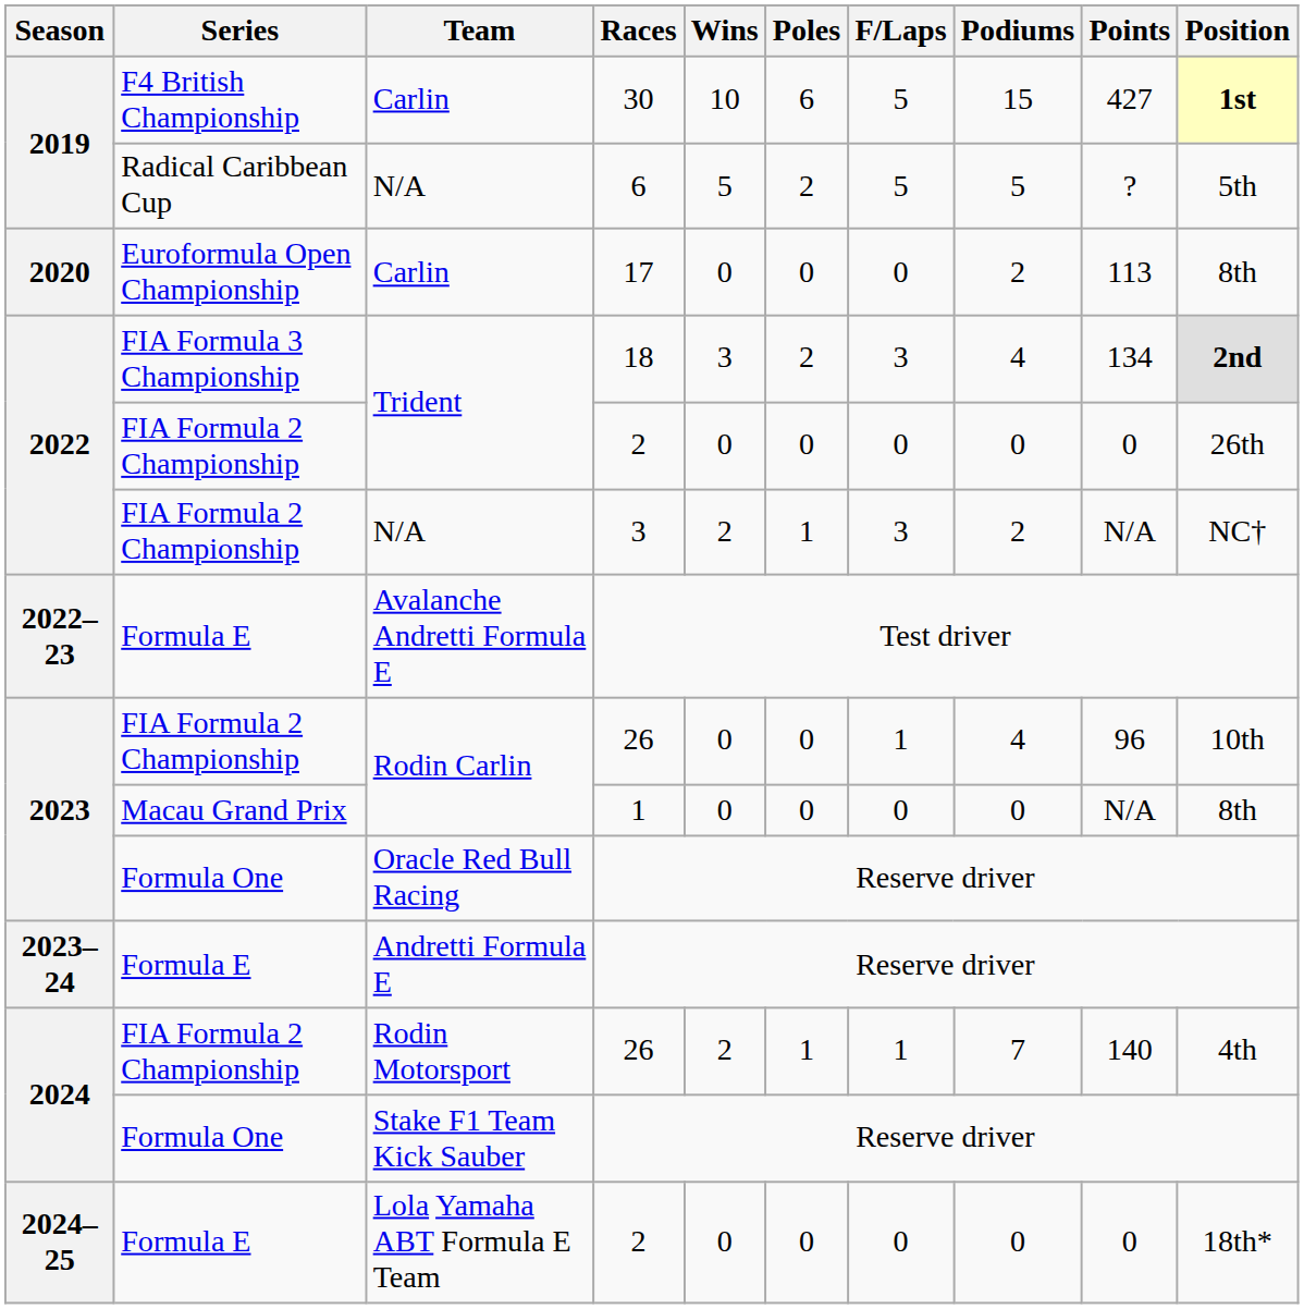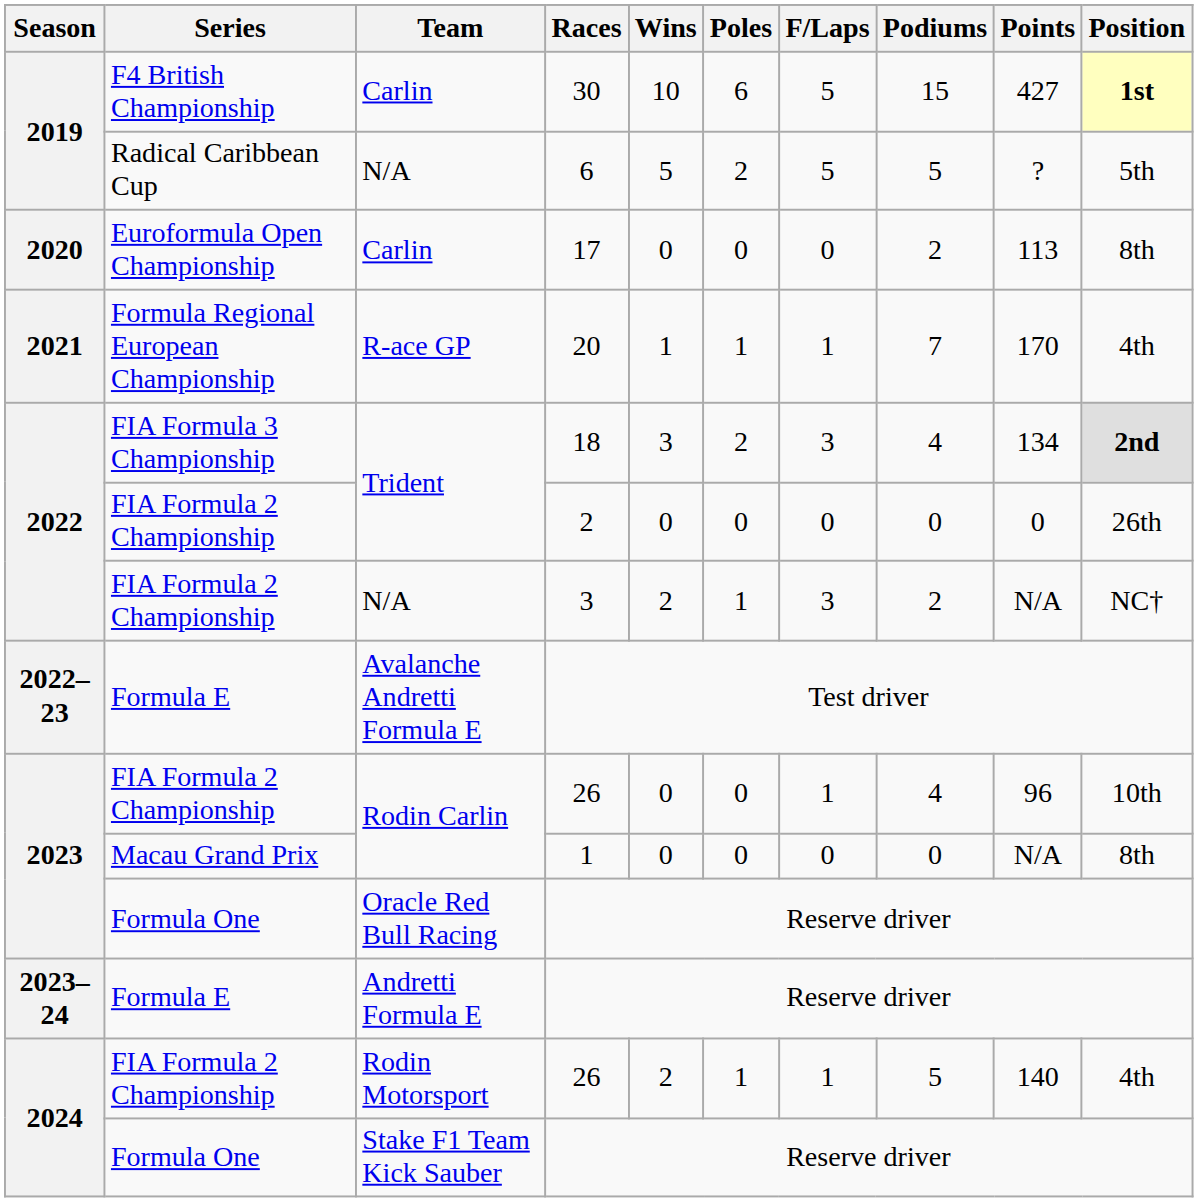+ row: 2021 | Formula Regional European Championship | R-ace GP | 20 | 1 | 1 | 1 | 7 | 170 | 4th
Rodin Motorsport | Podiums: 7 -> 5
- row: 2024–25 | Formula E | Lola Yamaha ABT Formula E Team | 2 | 0 | 0 | 0 | 0 | 0 | 18th*
